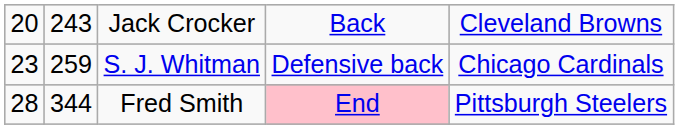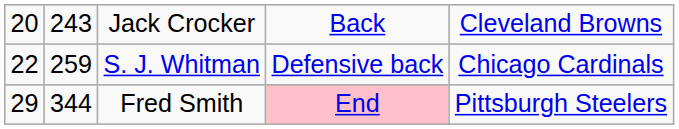S. J. Whitman | column 1: 23 -> 22
Fred Smith | column 1: 28 -> 29
